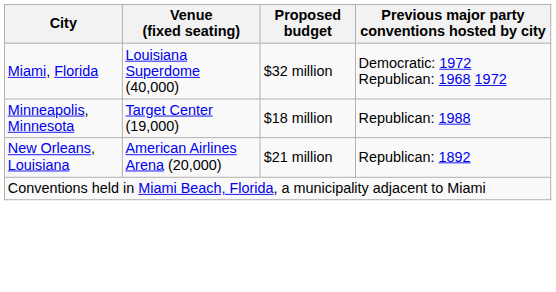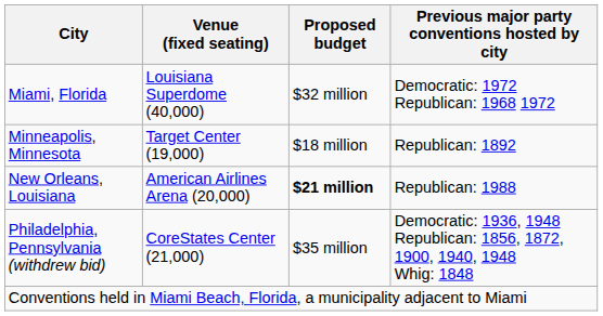Minneapolis, Minnesota | Previous major party conventions hosted by city: Republican: 1988 -> Republican: 1892
New Orleans, Louisiana | Proposed budget: normal -> bold
New Orleans, Louisiana | Previous major party conventions hosted by city: Republican: 1892 -> Republican: 1988
+ row: Philadelphia, Pennsylvania (withdrew bid) | CoreStates Center (21,000) | $35 million | Democratic: 1936, 1948 Republican: 1856, 1872, 1900, 1940, 1948 Whig: 1848
